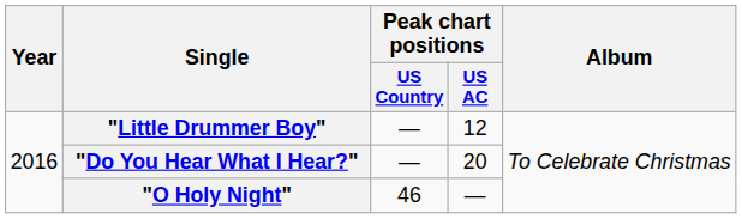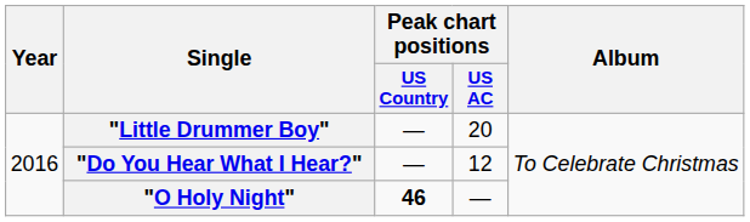"Little Drummer Boy" | Peak chart positions / US AC: 12 -> 20
"Do You Hear What I Hear?" | Peak chart positions / US AC: 20 -> 12
"O Holy Night" | Peak chart positions / US Country: normal -> bold
